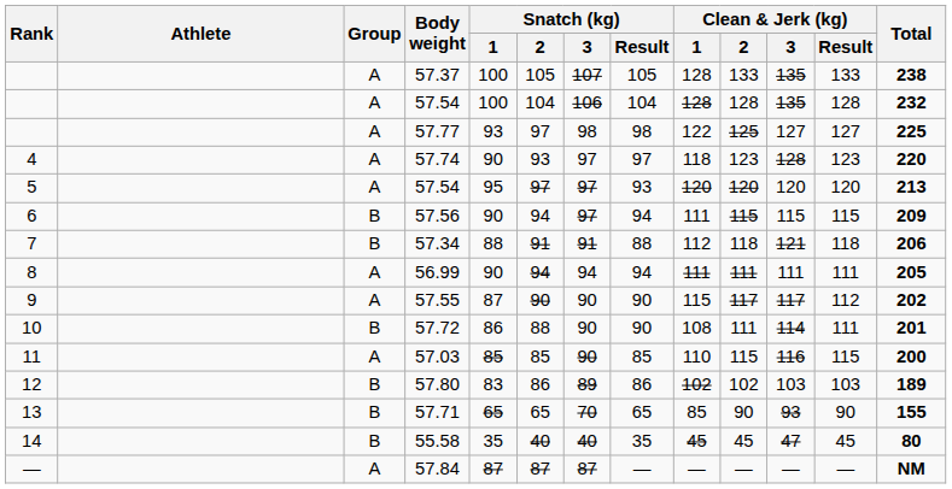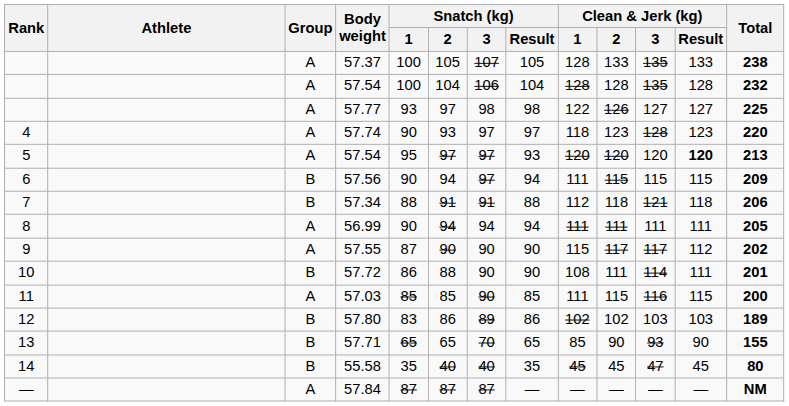57.77 | Clean & Jerk (kg) / 2: 125 -> 126
5 / 57.54 | Clean & Jerk (kg) / Result: normal -> bold
57.03 | Clean & Jerk (kg) / 1: 110 -> 111
